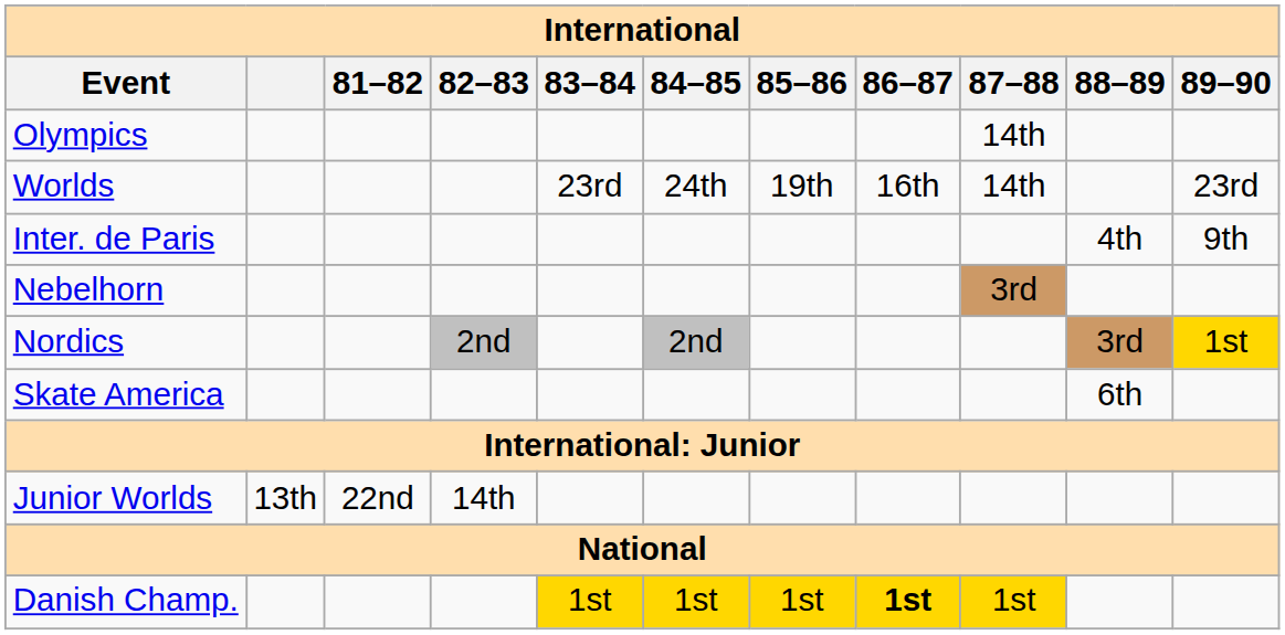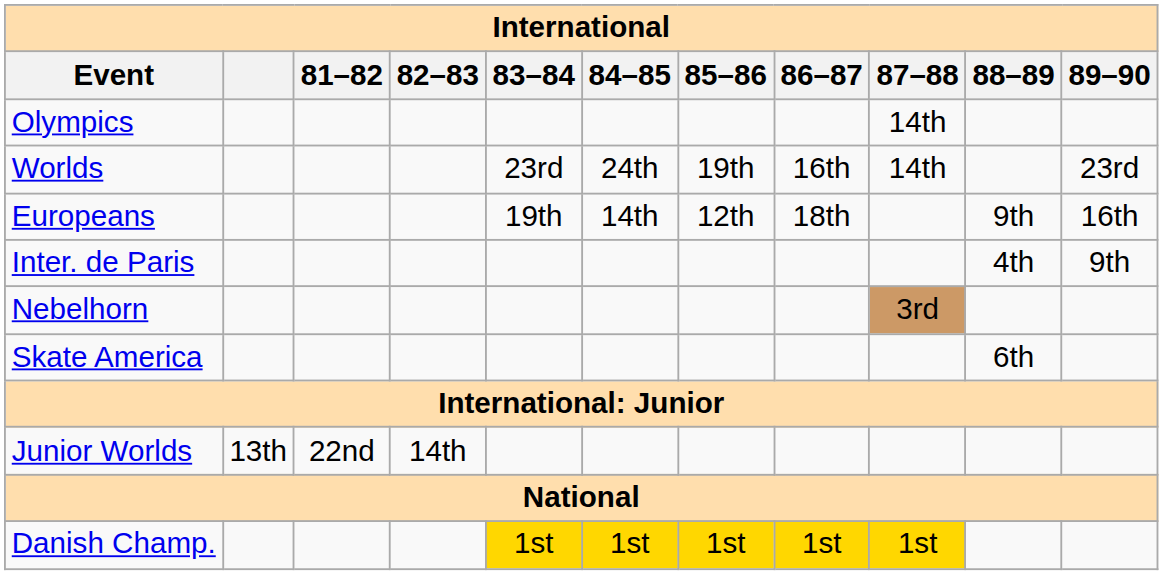+ row: Europeans | 19th | 14th | 12th | 18th | 9th | 16th
- row: Nordics | 2nd | 2nd | 3rd | 1st
Danish Champ. | 86–87: bold -> normal
